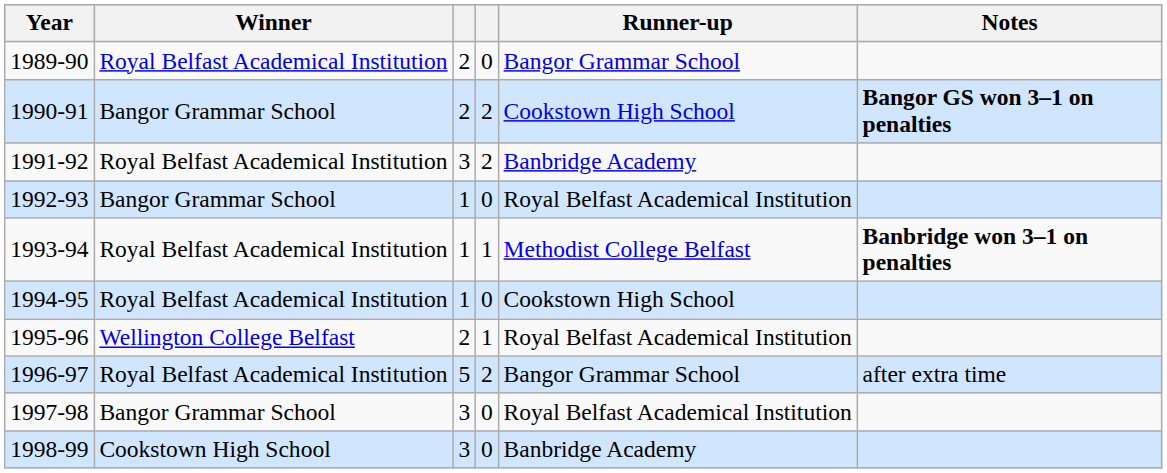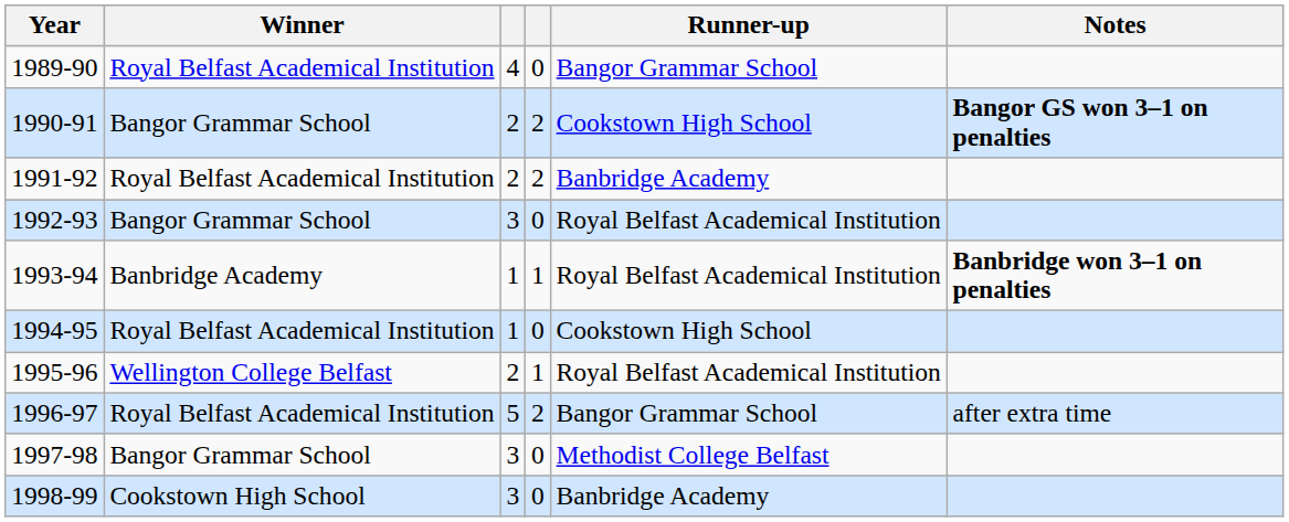1989-90 | column 3: 2 -> 4
1991-92 | column 3: 3 -> 2
1992-93 | column 3: 1 -> 3
1993-94 | Winner: Royal Belfast Academical Institution -> Banbridge Academy
1993-94 | Runner-up: Methodist College Belfast -> Royal Belfast Academical Institution
1997-98 | Runner-up: Royal Belfast Academical Institution -> Methodist College Belfast
